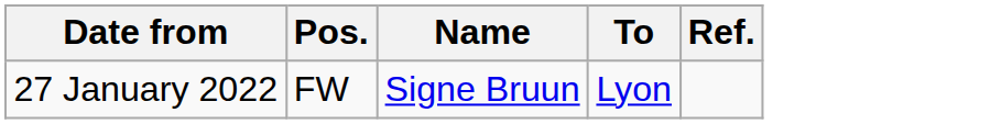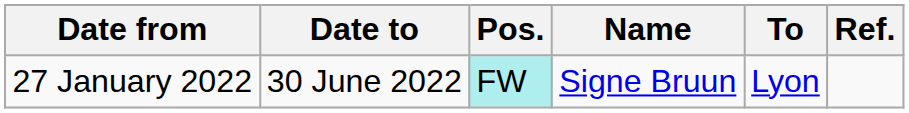+ column: Date to | 30 June 2022
27 January 2022 | Pos.: no background -> paleturquoise background
